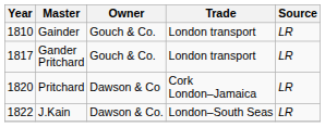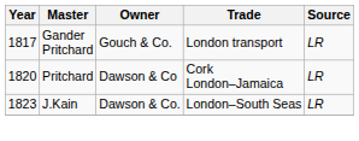- row: 1810 | Gainder | Gouch & Co. | London transport | LR
J.Kain | Year: 1822 -> 1823
